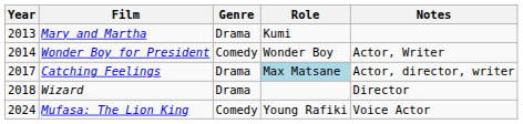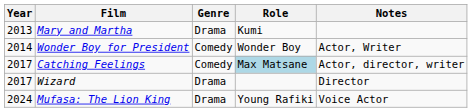Catching Feelings | Genre: Drama -> Comedy
Wizard | Year: 2018 -> 2017
Mufasa: The Lion King | Genre: Comedy -> Drama
